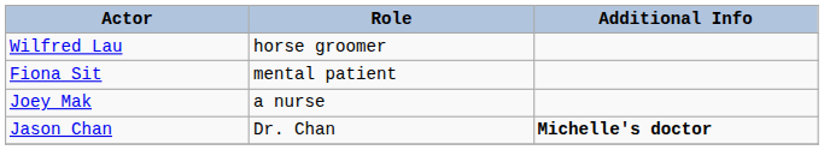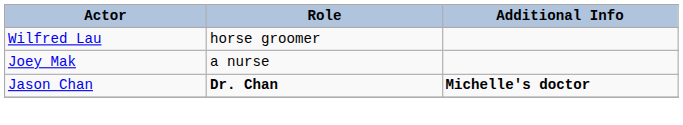- row: Fiona Sit | mental patient
Jason Chan | Role: normal -> bold
